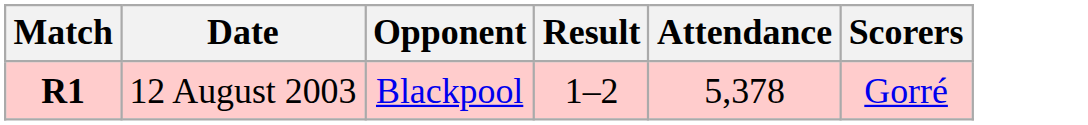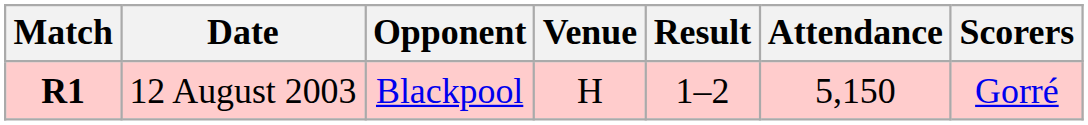+ column: Venue | H
12 August 2003 | Attendance: 5,378 -> 5,150
